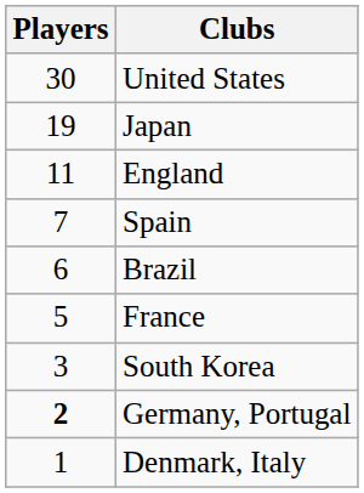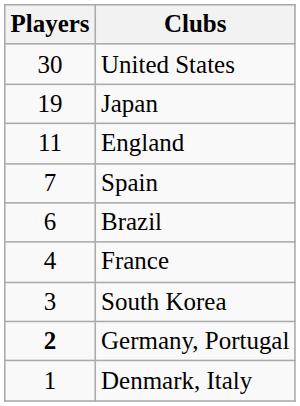France | Players: 5 -> 4
